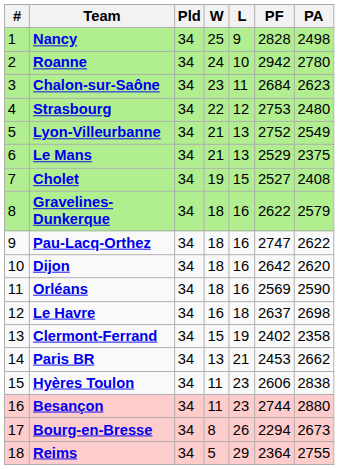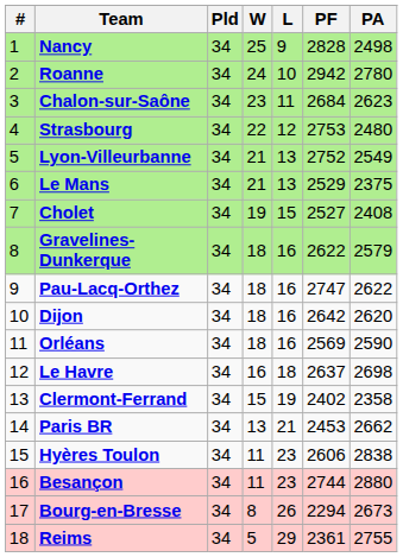Reims | PF: 2364 -> 2361
